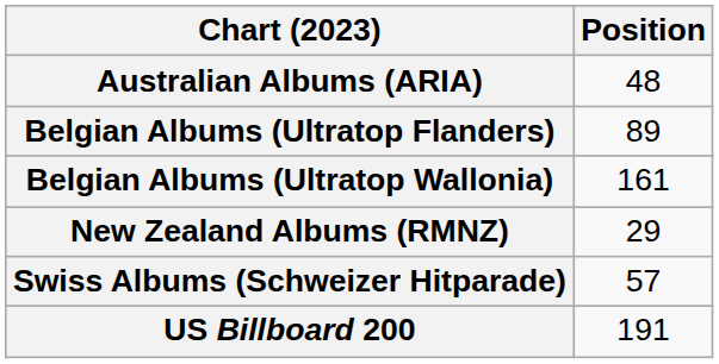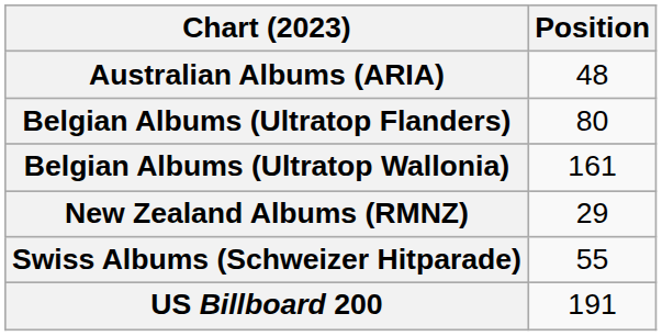Belgian Albums (Ultratop Flanders) | Position: 89 -> 80
Swiss Albums (Schweizer Hitparade) | Position: 57 -> 55
